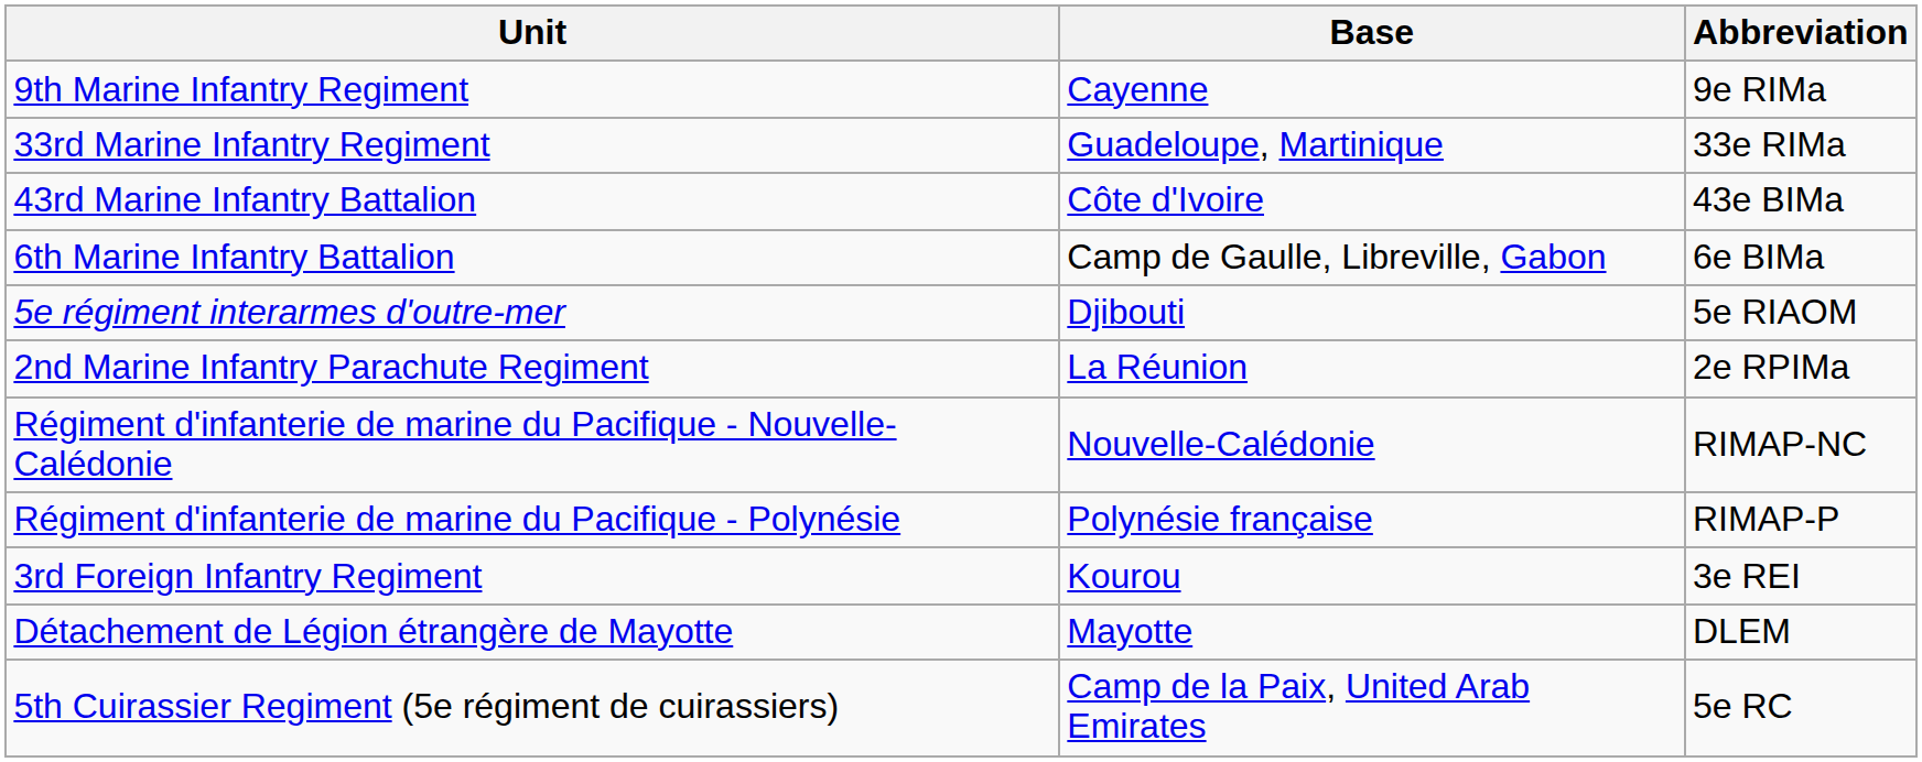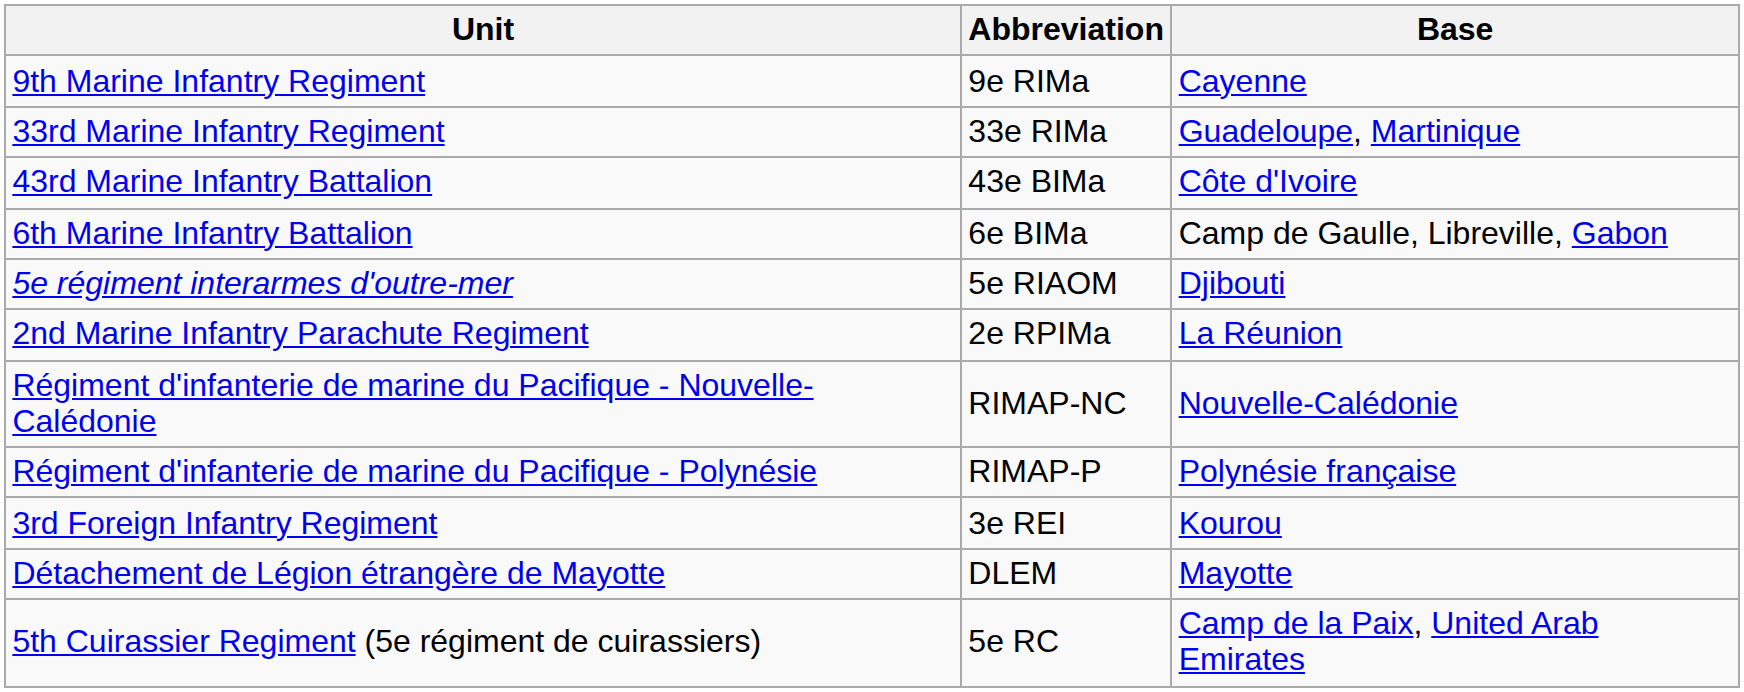columns swapped: Abbreviation <-> Base
